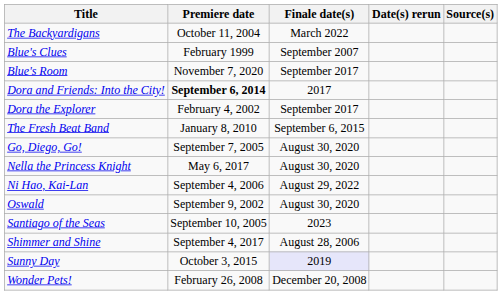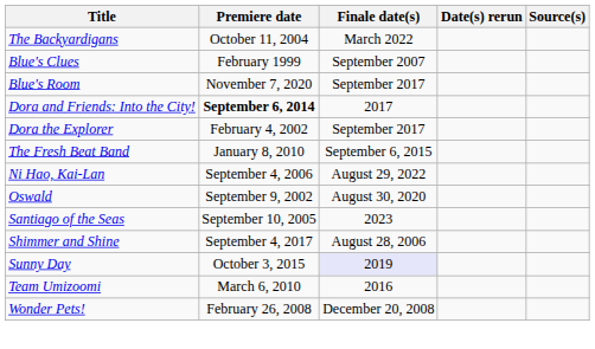- row: Go, Diego, Go! | September 7, 2005 | August 30, 2020
- row: Nella the Princess Knight | May 6, 2017 | August 30, 2020
+ row: Team Umizoomi | March 6, 2010 | 2016
